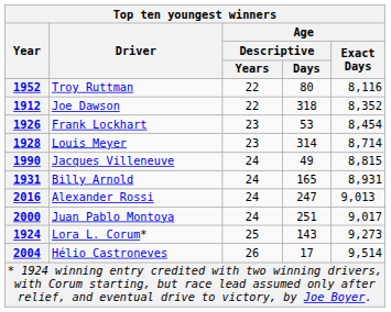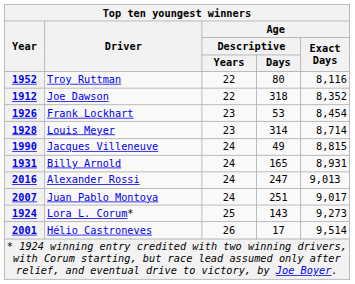251 | column 1: 2000 -> 2007
17 | column 1: 2004 -> 2001
